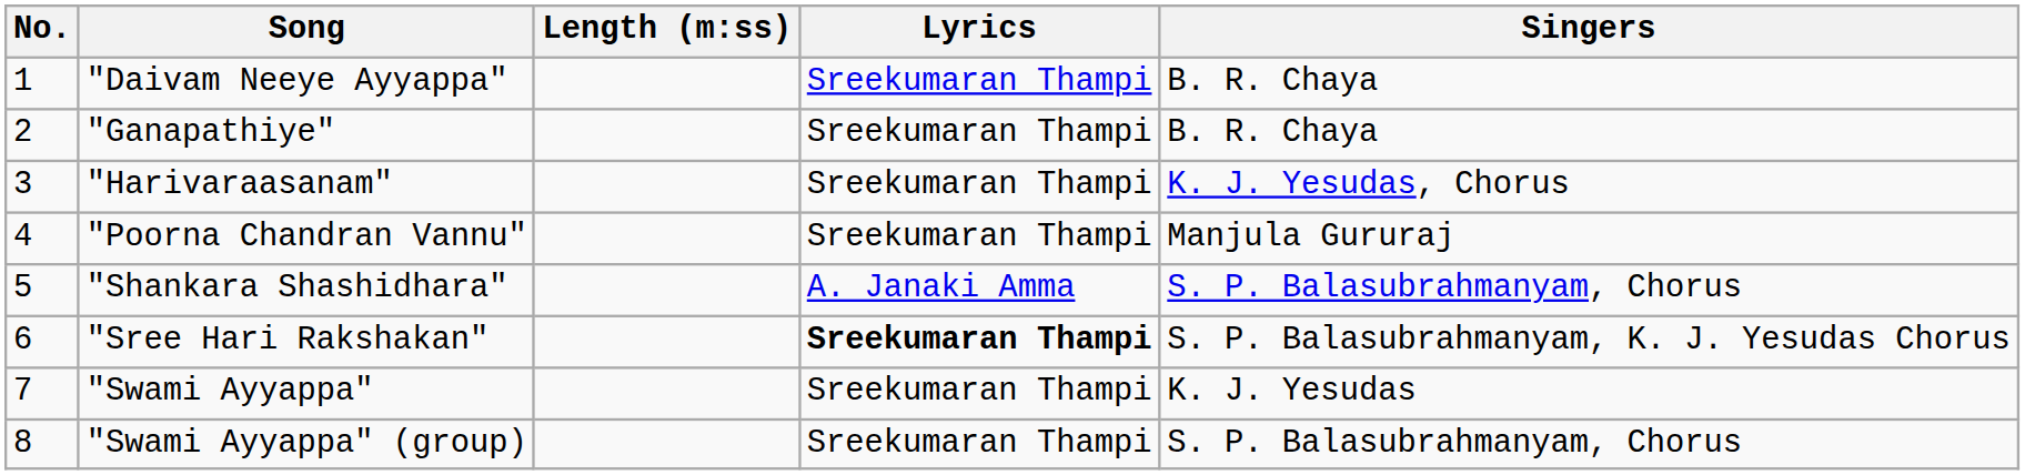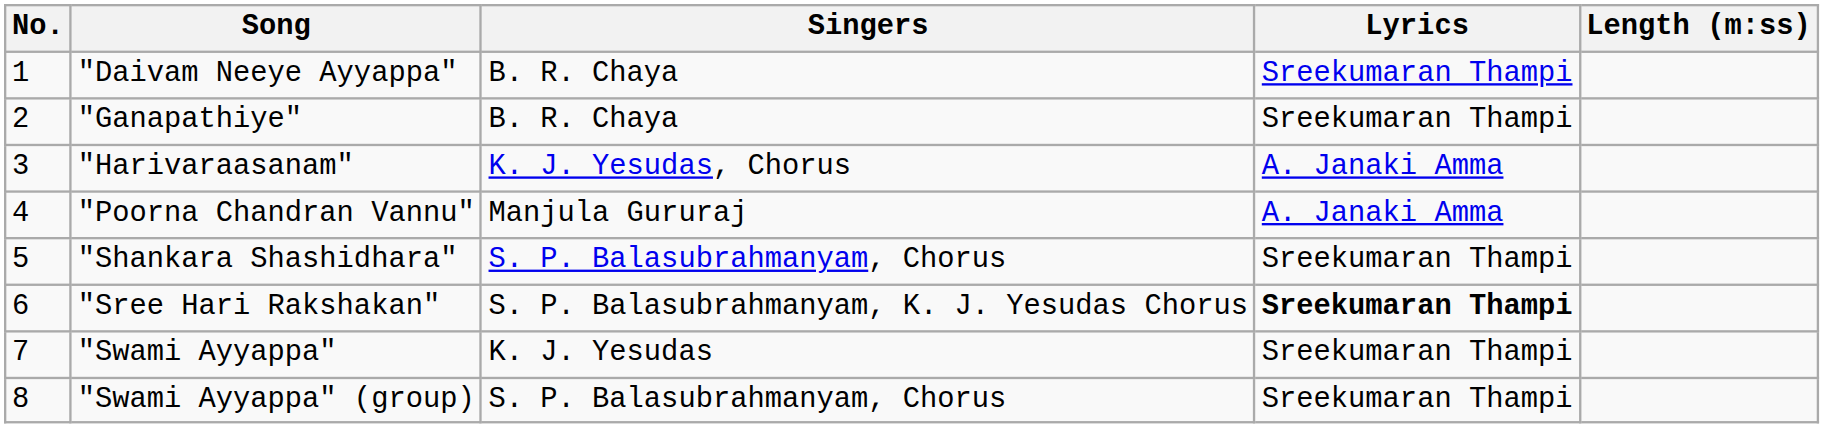columns swapped: Singers <-> Length (m:ss)
"Harivaraasanam" | Lyrics: Sreekumaran Thampi -> A. Janaki Amma
"Poorna Chandran Vannu" | Lyrics: Sreekumaran Thampi -> A. Janaki Amma
"Shankara Shashidhara" | Lyrics: A. Janaki Amma -> Sreekumaran Thampi
